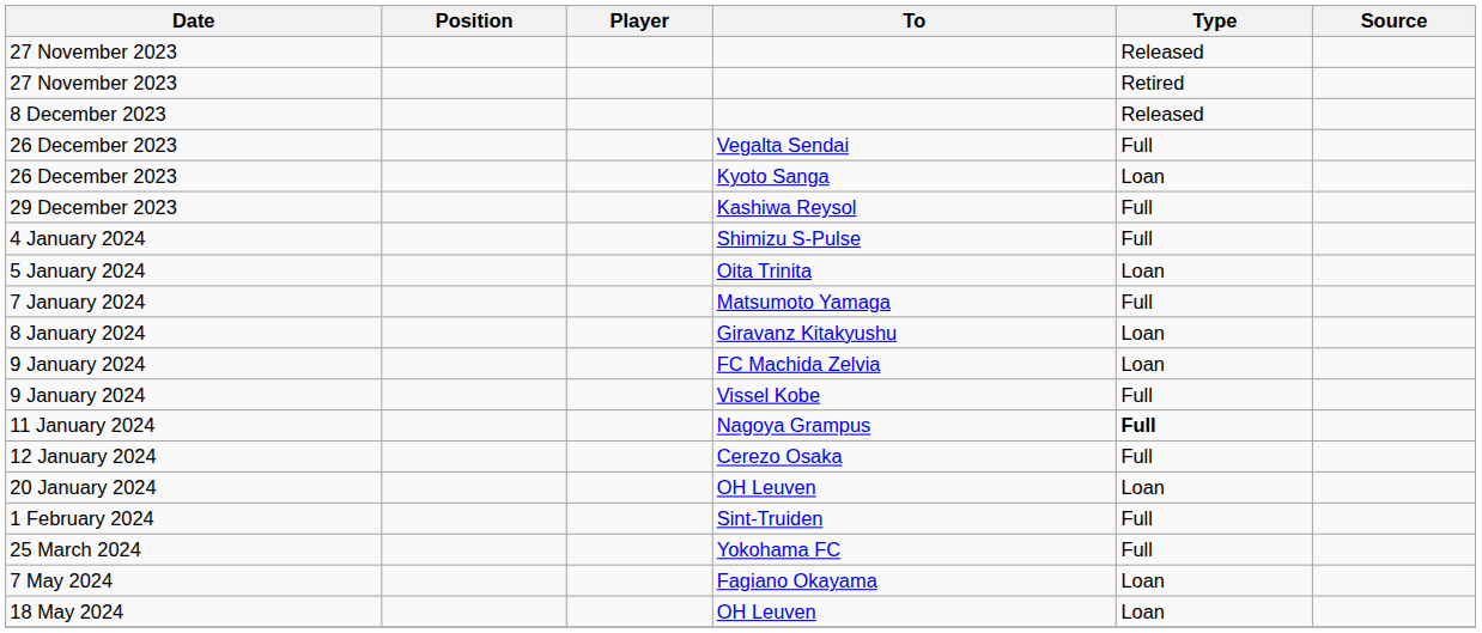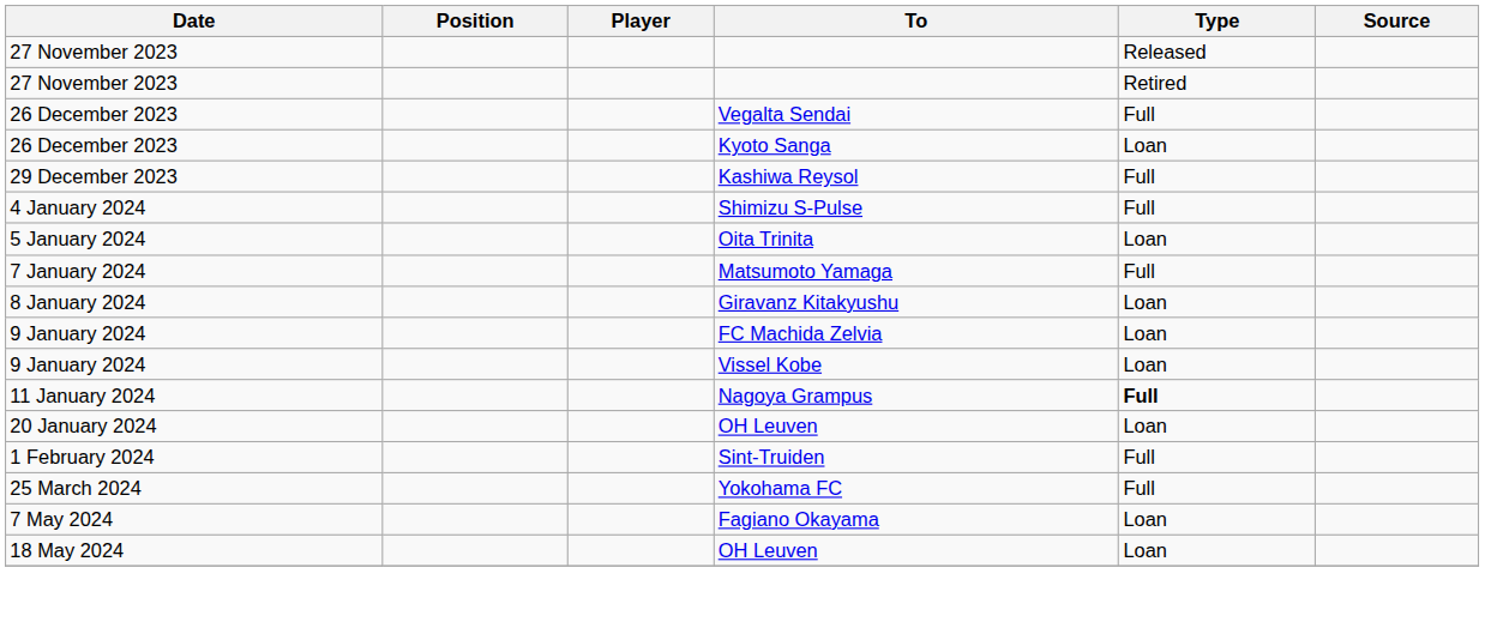- row: 8 December 2023 | Released
9 January 2024 / Vissel Kobe | Type: Full -> Loan
- row: 12 January 2024 | Cerezo Osaka | Full
